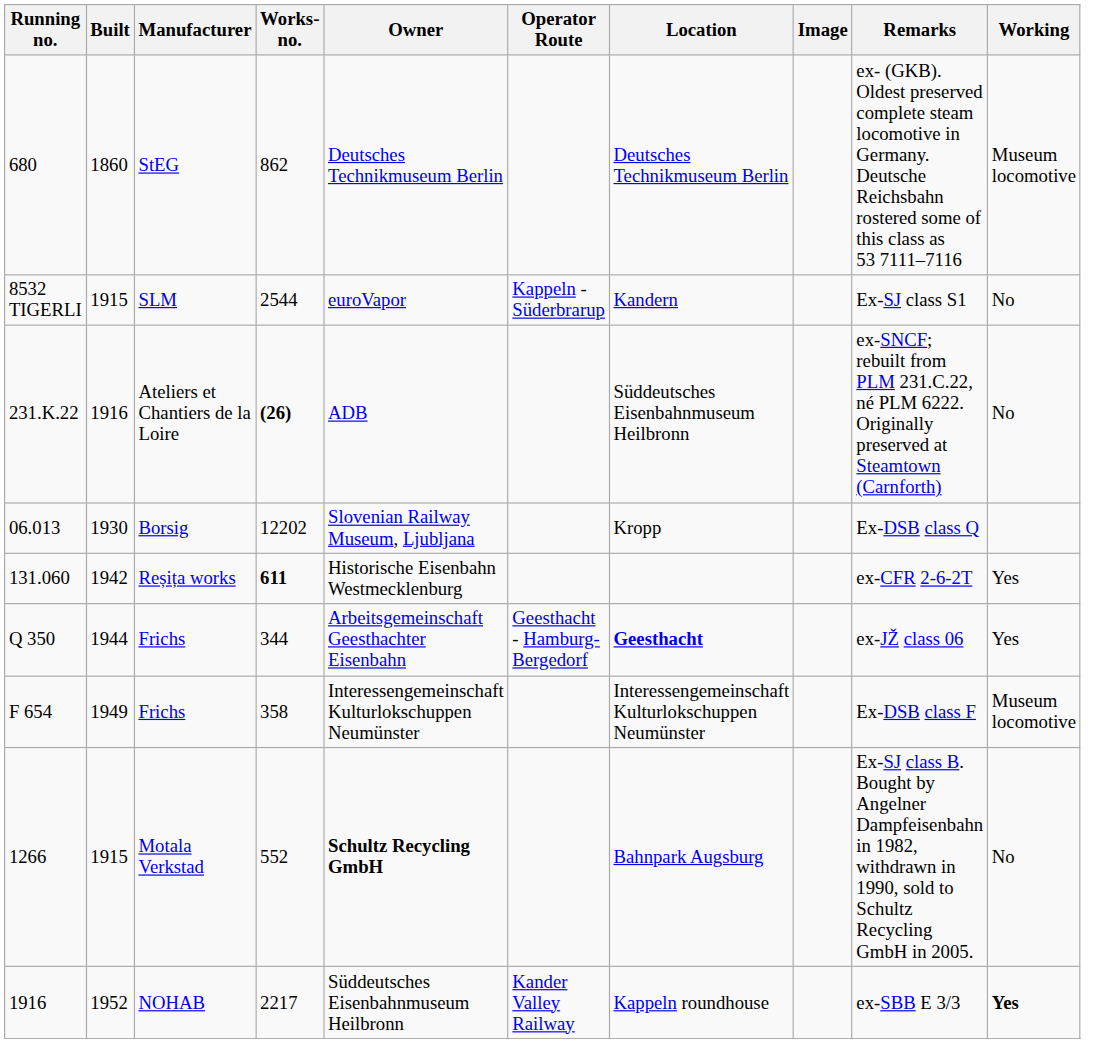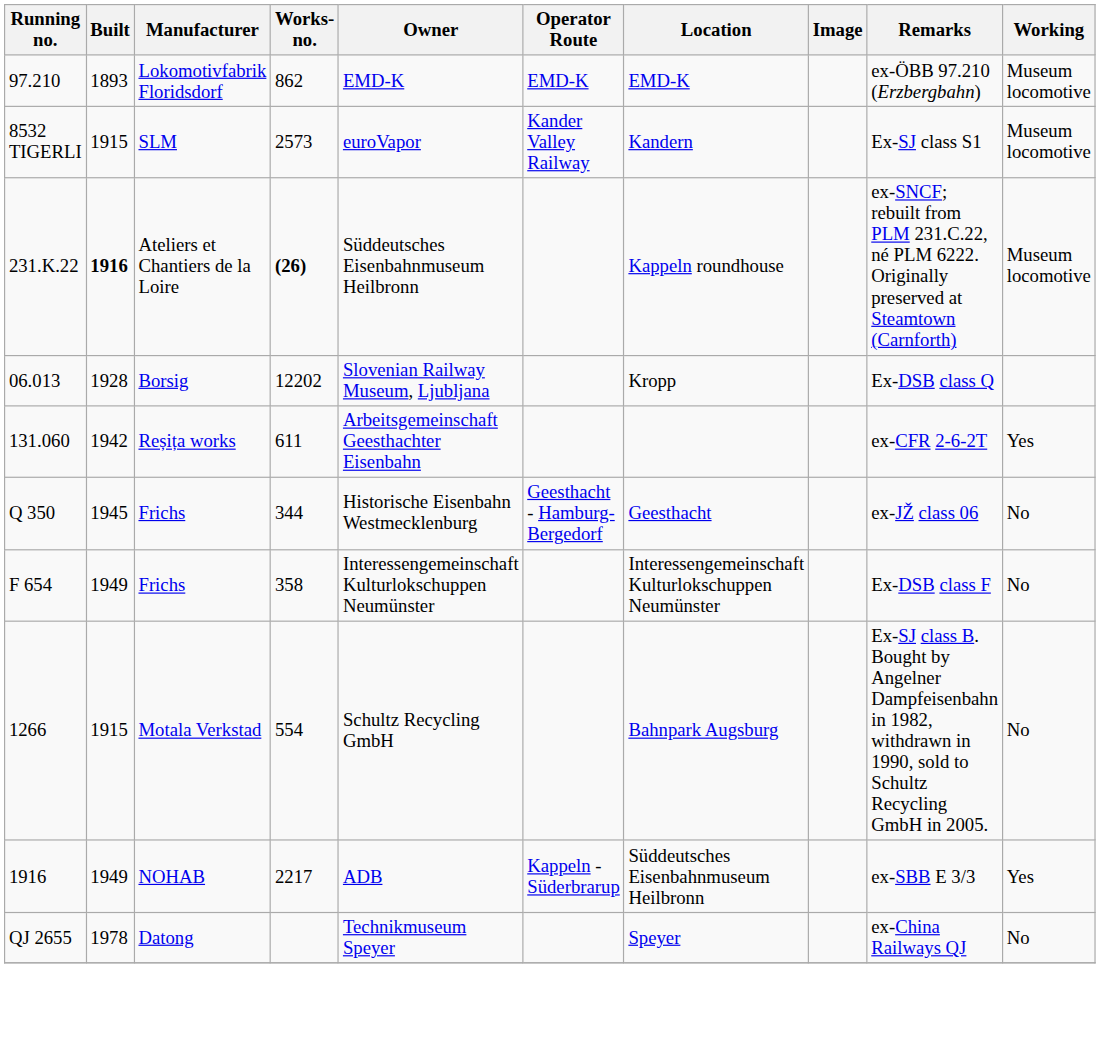- row: 680 | 1860 | StEG | 862 | Deutsches Technikmuseum Berlin | Deutsches Technikmuseum Berlin | ex- (GKB). Oldest preserved complete steam locomotive in Germany. Deutsche Reichsbahn rostered some of this class as 53 7111–7116 | Museum locomotive
+ row: 97.210 | 1893 | Lokomotivfabrik Floridsdorf | 862 | EMD-K | EMD-K | EMD-K | ex-ÖBB 97.210 (Erzbergbahn) | Museum locomotive
SLM | Works- no.: 2544 -> 2573
SLM | Operator Route: Kappeln - Süderbrarup -> Kander Valley Railway
SLM | Working: No -> Museum locomotive
Ateliers et Chantiers de la Loire | Built: normal -> bold
Ateliers et Chantiers de la Loire | Owner: ADB -> Süddeutsches Eisenbahnmuseum Heilbronn
Ateliers et Chantiers de la Loire | Location: Süddeutsches Eisenbahnmuseum Heilbronn -> Kappeln roundhouse
Ateliers et Chantiers de la Loire | Working: No -> Museum locomotive
Borsig | Built: 1930 -> 1928
Reșița works | Works- no.: bold -> normal
Reșița works | Owner: Historische Eisenbahn Westmecklenburg -> Arbeitsgemeinschaft Geesthachter Eisenbahn
Q 350 / Frichs | Built: 1944 -> 1945
Q 350 / Frichs | Owner: Arbeitsgemeinschaft Geesthachter Eisenbahn -> Historische Eisenbahn Westmecklenburg
Q 350 / Frichs | Location: bold -> normal
Q 350 / Frichs | Working: Yes -> No
F 654 / Frichs | Working: Museum locomotive -> No
Motala Verkstad | Works- no.: 552 -> 554
Motala Verkstad | Owner: bold -> normal
NOHAB | Built: 1952 -> 1949
NOHAB | Owner: Süddeutsches Eisenbahnmuseum Heilbronn -> ADB
NOHAB | Operator Route: Kander Valley Railway -> Kappeln - Süderbrarup
NOHAB | Location: Kappeln roundhouse -> Süddeutsches Eisenbahnmuseum Heilbronn
NOHAB | Working: bold -> normal
+ row: QJ 2655 | 1978 | Datong | Technikmuseum Speyer | Speyer | ex-China Railways QJ | No
